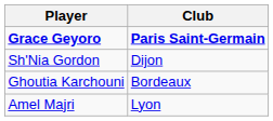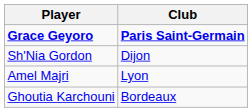rows swapped: Ghoutia Karchouni <-> Amel Majri
